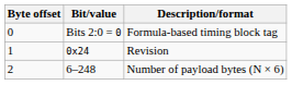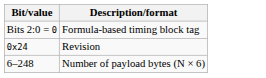- column: Byte offset | 0 | 1 | 2
